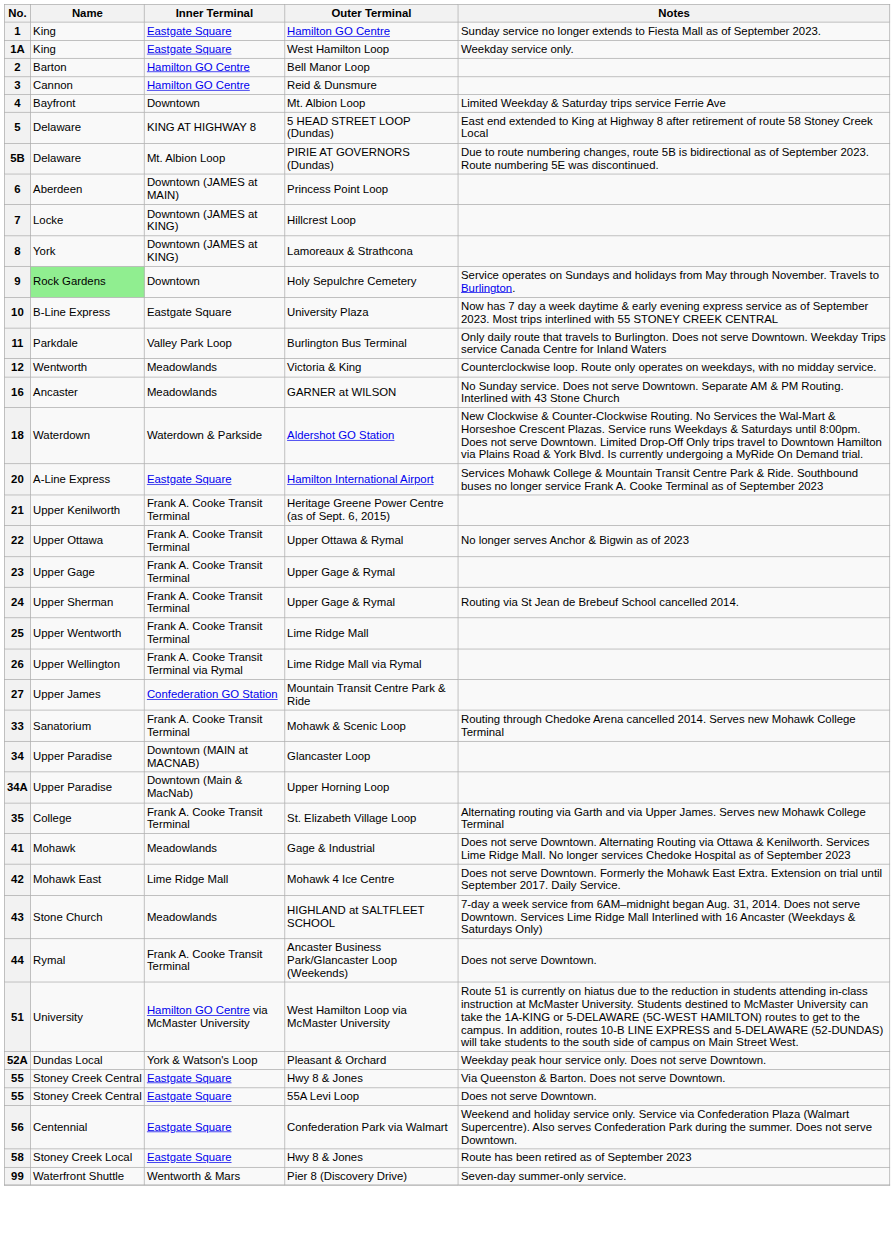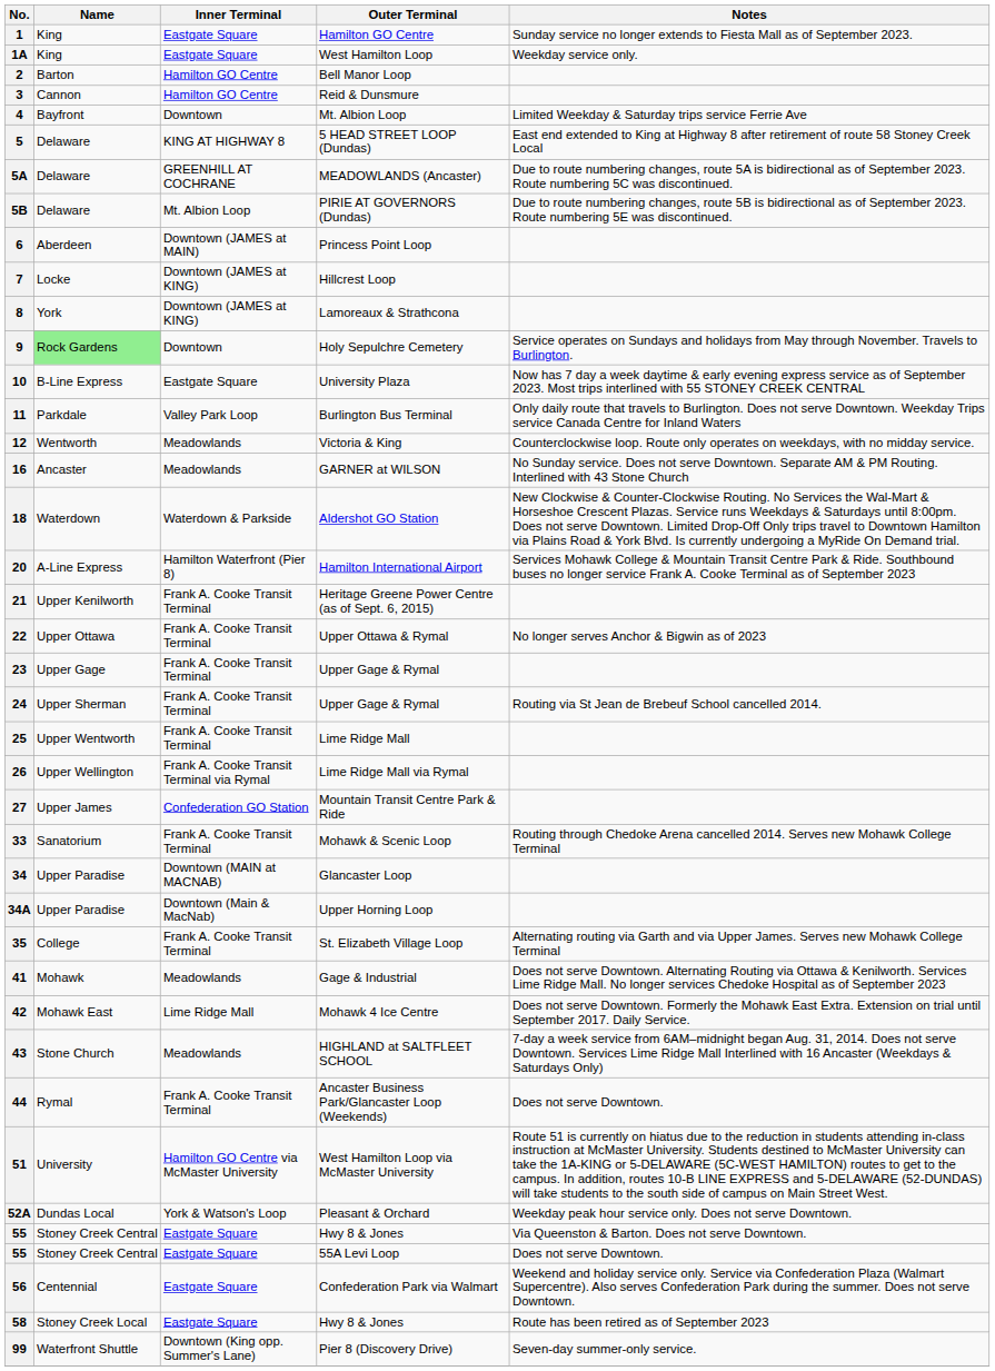+ row: 5A | Delaware | GREENHILL AT COCHRANE | MEADOWLANDS (Ancaster) | Due to route numbering changes, route 5A is bidirectional as of September 2023. Route numbering 5C was discontinued.
20 | Inner Terminal: Eastgate Square -> Hamilton Waterfront (Pier 8)
99 | Inner Terminal: Wentworth & Mars -> Downtown (King opp. Summer's Lane)
